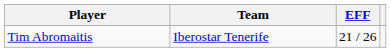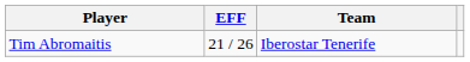columns swapped: Team <-> EFF
